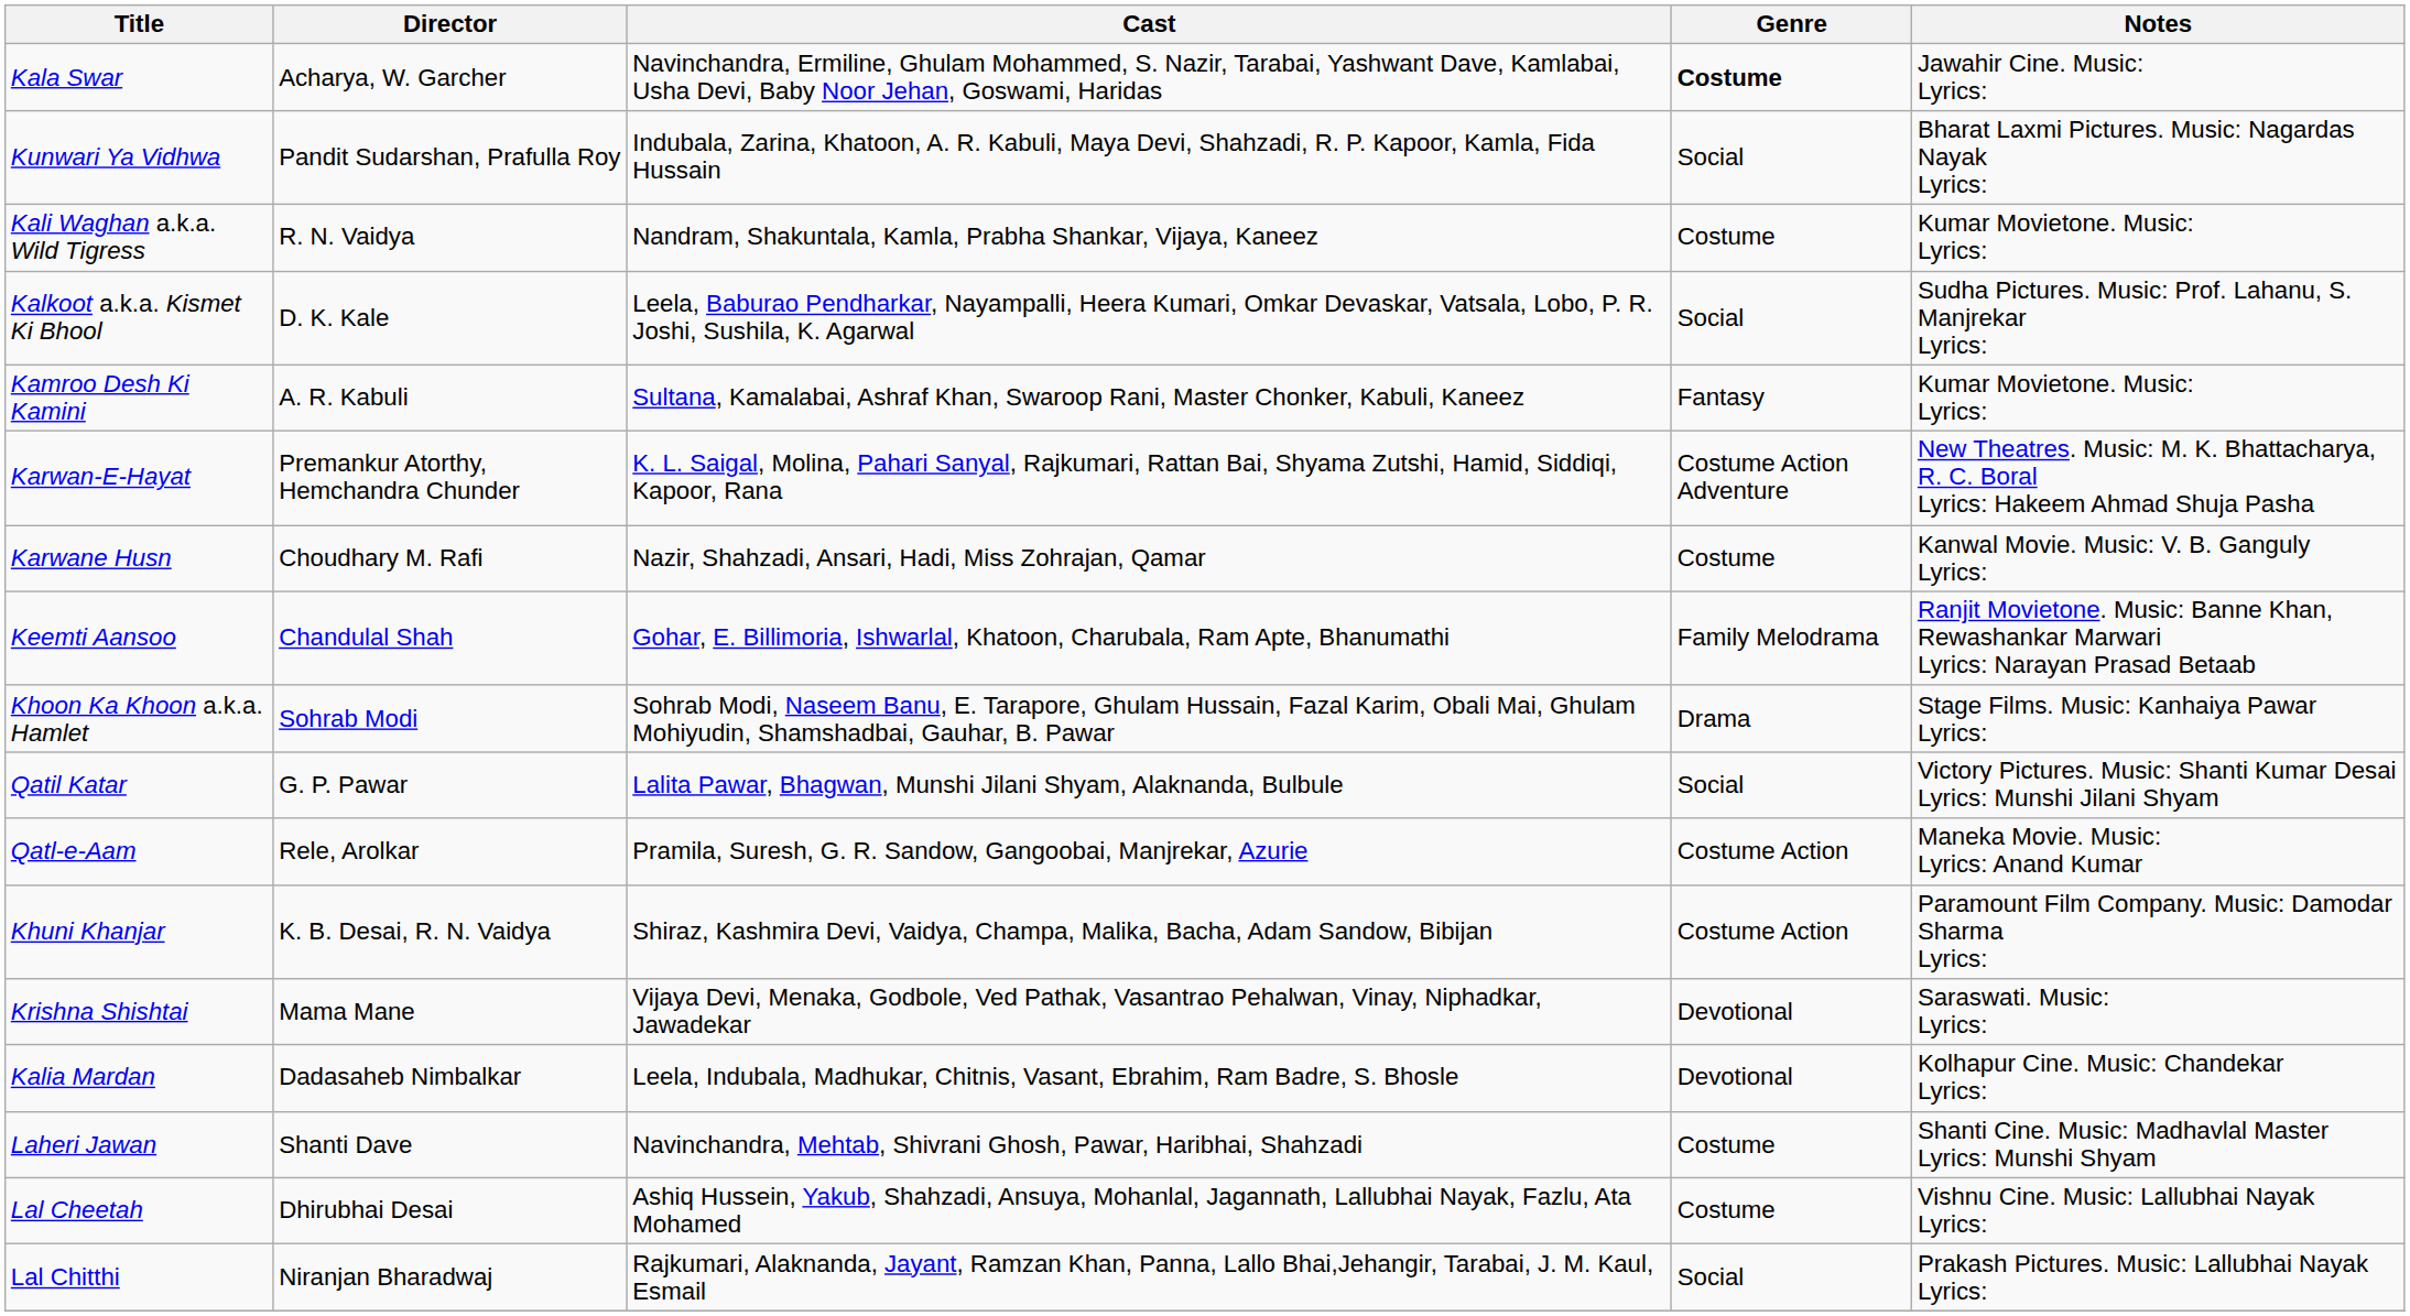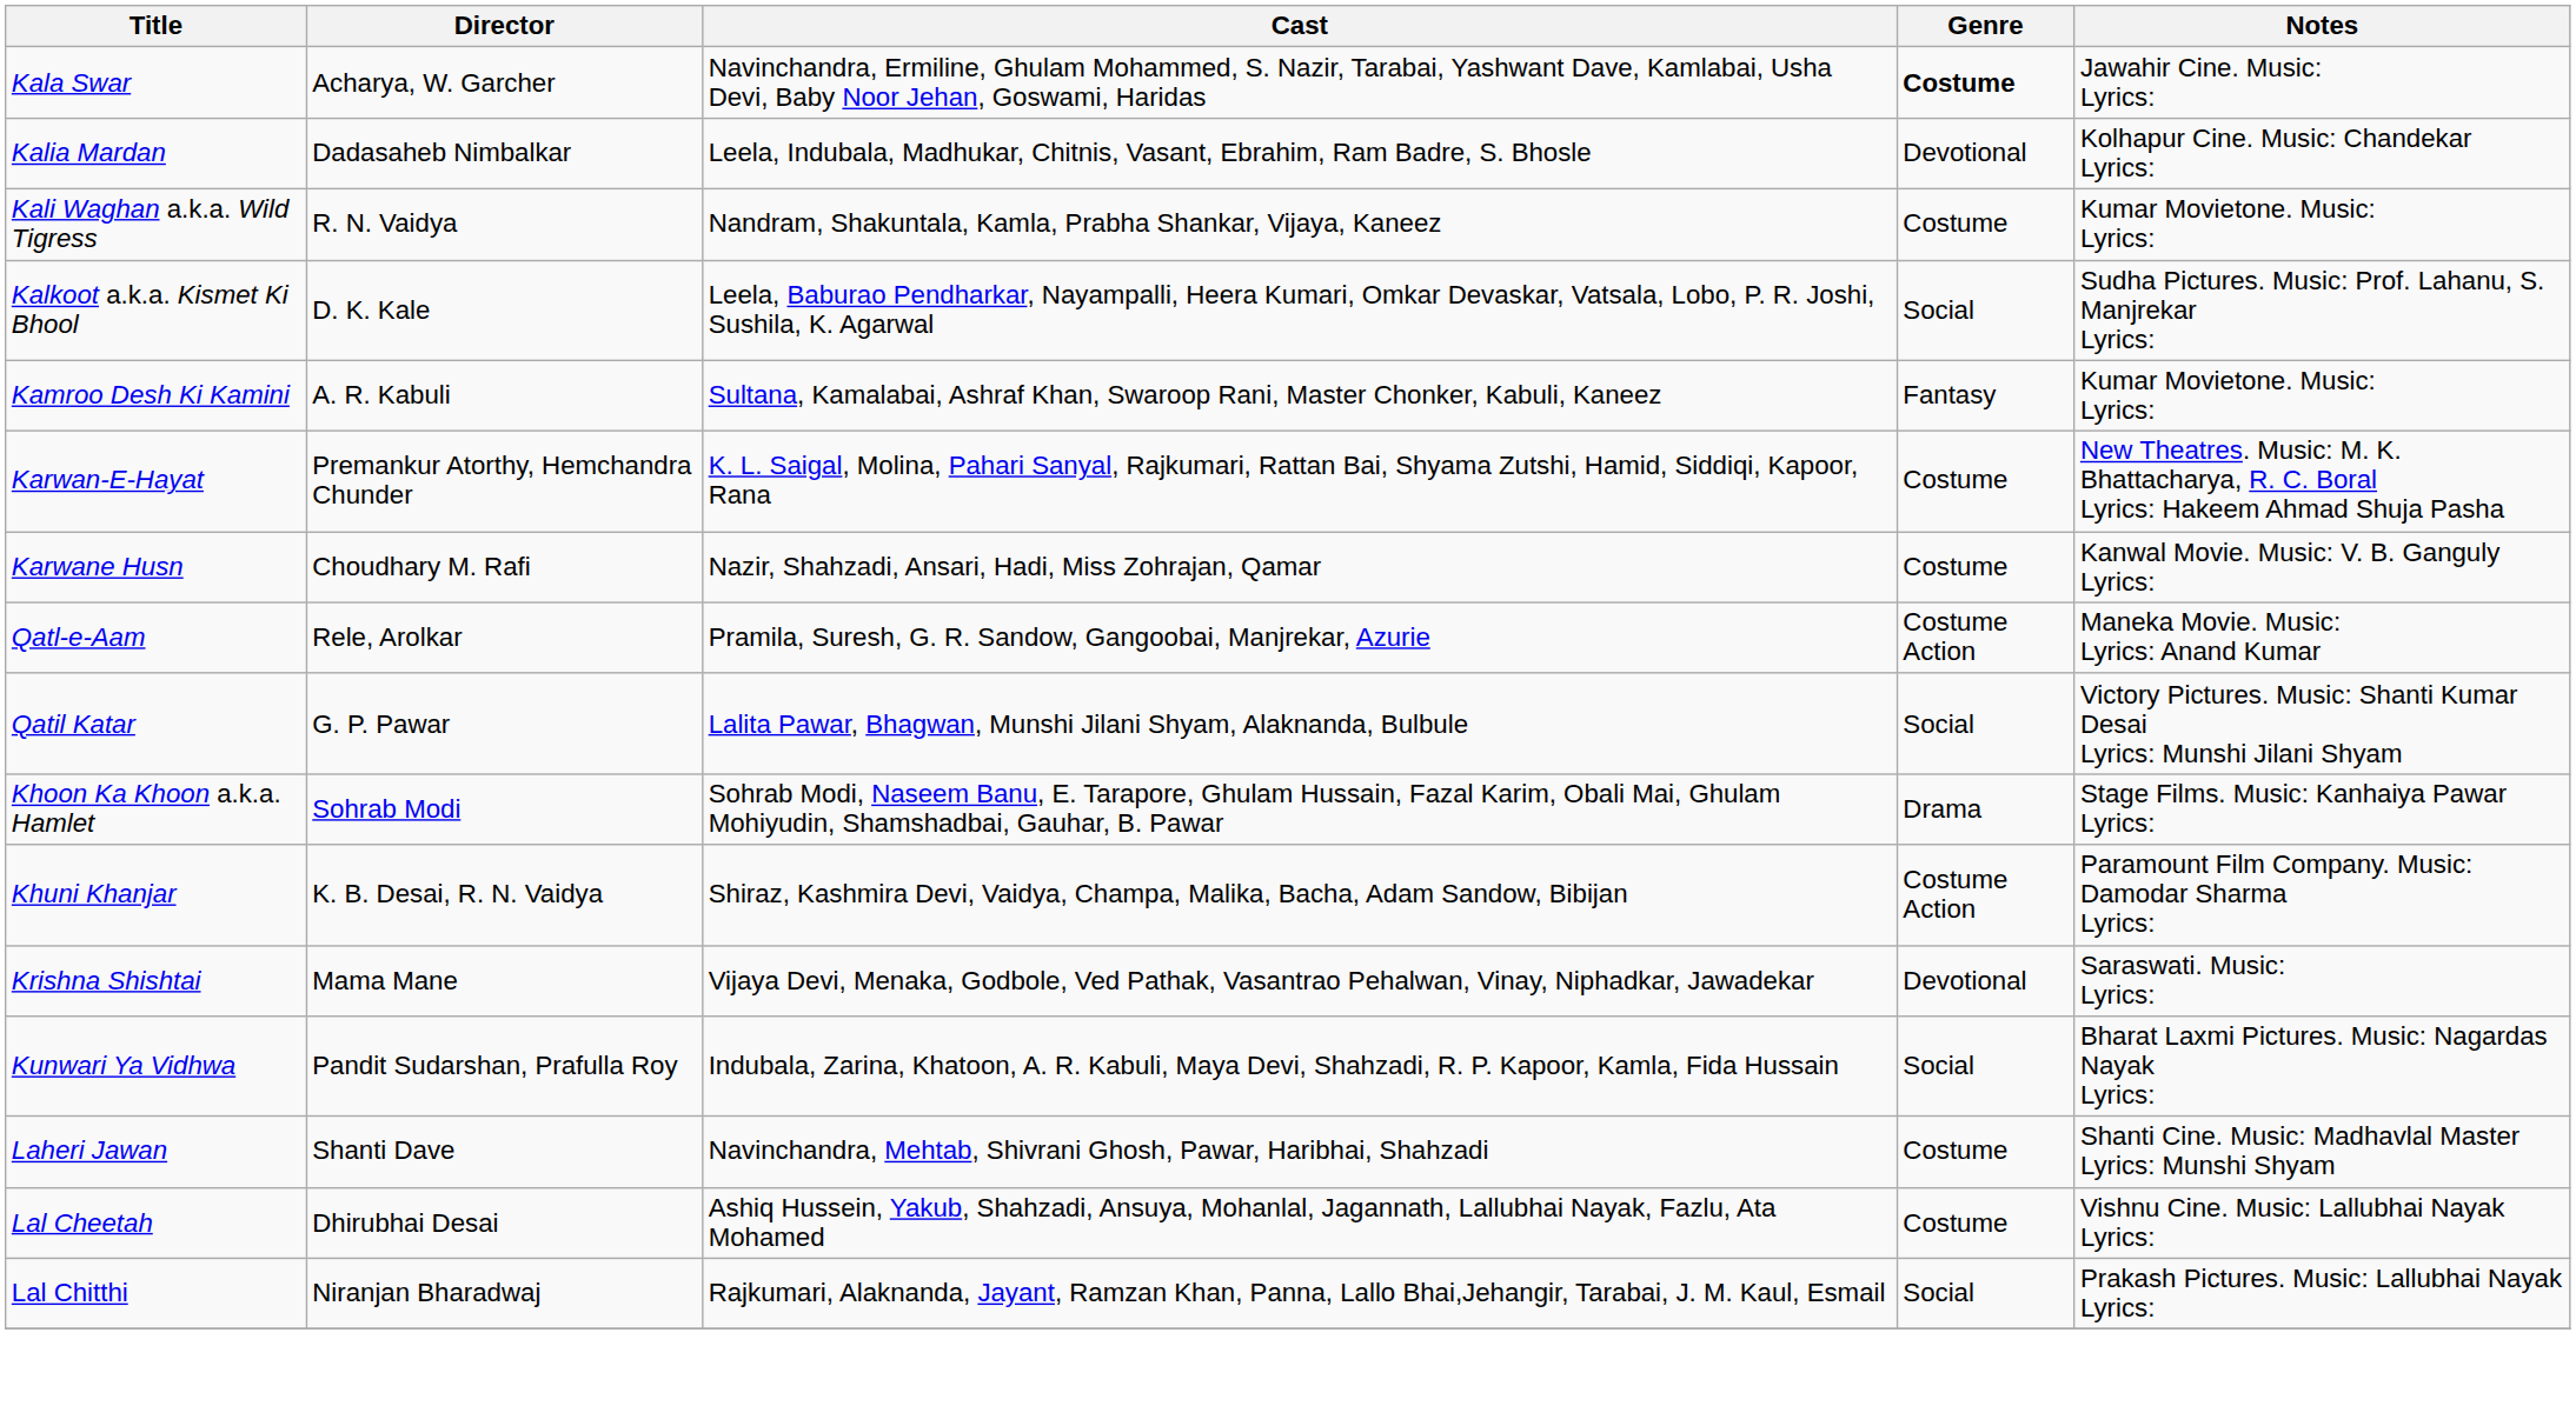rows swapped: Kalia Mardan <-> Kunwari Ya Vidhwa
Karwan-E-Hayat | Genre: Costume Action Adventure -> Costume
- row: Keemti Aansoo | Chandulal Shah | Gohar, E. Billimoria, Ishwarlal, Khatoon, Charubala, Ram Apte, Bhanumathi | Family Melodrama | Ranjit Movietone. Music: Banne Khan, Rewashankar Marwari Lyrics: Narayan Prasad Betaab
rows swapped: Khoon Ka Khoon a.k.a. Hamlet <-> Qatl-e-Aam
